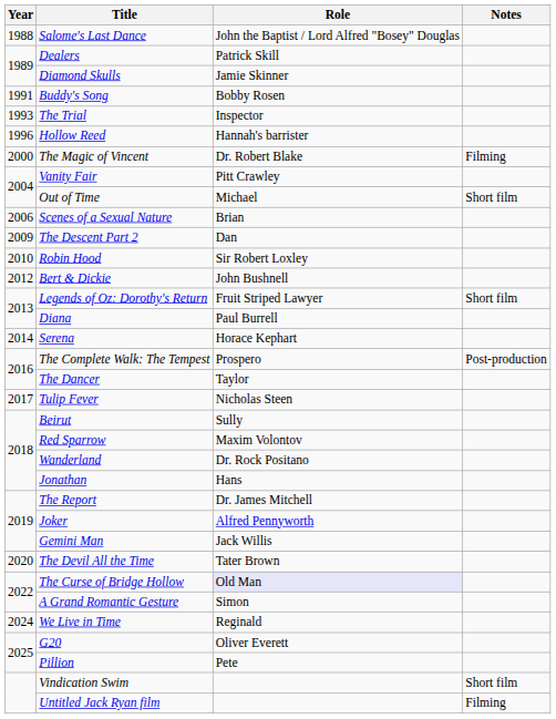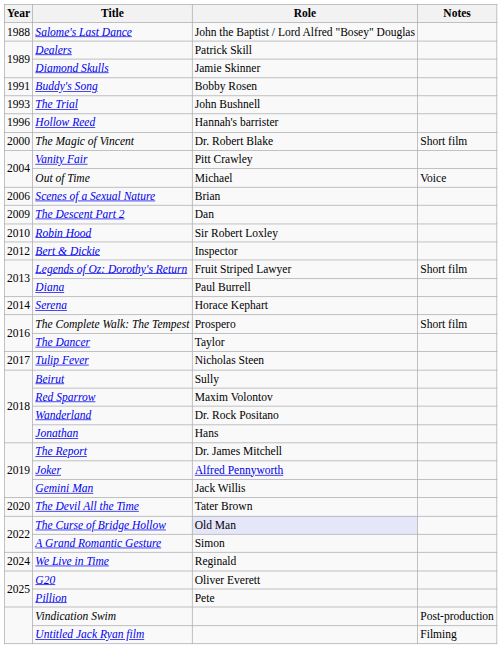The Trial | Role: Inspector -> John Bushnell
The Magic of Vincent | Notes: Filming -> Short film
Out of Time | Notes: Short film -> Voice
Bert & Dickie | Role: John Bushnell -> Inspector
The Complete Walk: The Tempest | Notes: Post-production -> Short film
Vindication Swim | Notes: Short film -> Post-production
